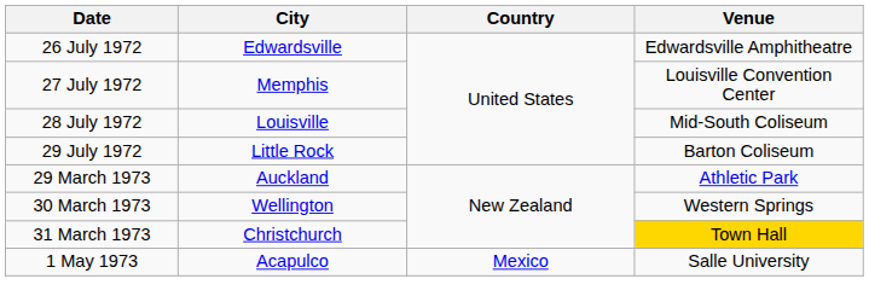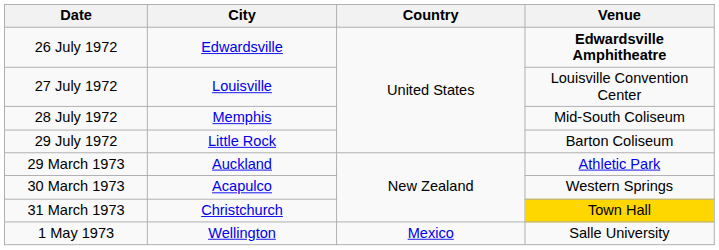26 July 1972 | Venue: normal -> bold
27 July 1972 | City: Memphis -> Louisville
28 July 1972 | City: Louisville -> Memphis
30 March 1973 | City: Wellington -> Acapulco
1 May 1973 | City: Acapulco -> Wellington
